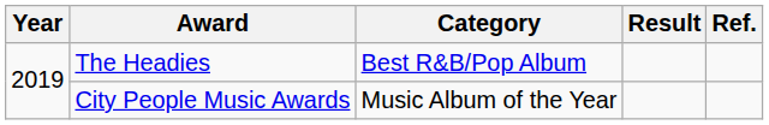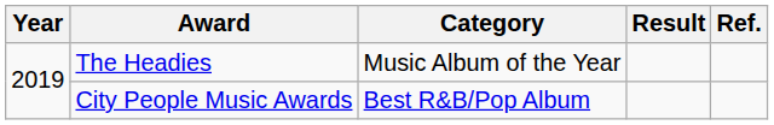The Headies | Category: Best R&B/Pop Album -> Music Album of the Year
City People Music Awards | Category: Music Album of the Year -> Best R&B/Pop Album
